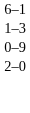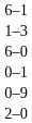+ row: 6–0
+ row: 0–1
